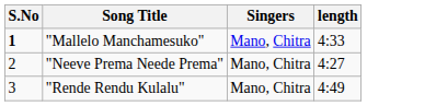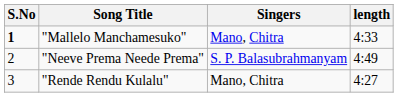"Neeve Prema Neede Prema" | Singers: Mano, Chitra -> S. P. Balasubrahmanyam
"Neeve Prema Neede Prema" | length: 4:27 -> 4:49
"Rende Rendu Kulalu" | length: 4:49 -> 4:27
